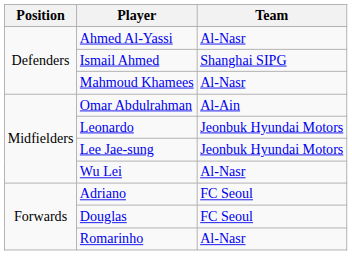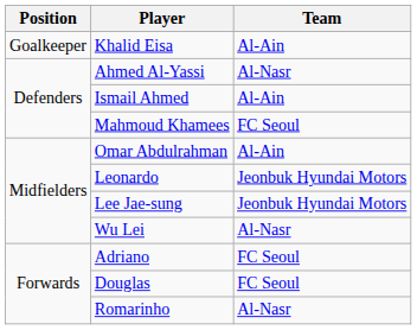+ row: Goalkeeper | Khalid Eisa | Al-Ain
Ismail Ahmed | Team: Shanghai SIPG -> Al-Ain
Mahmoud Khamees | Team: Al-Nasr -> FC Seoul
